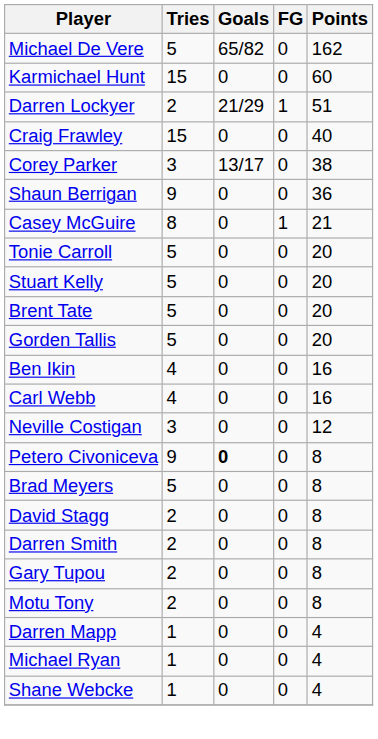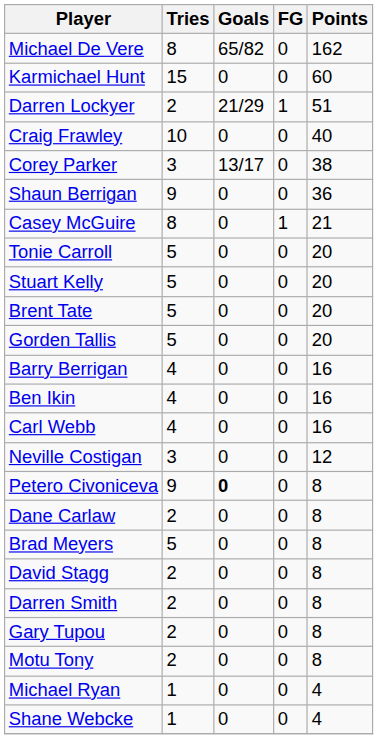Michael De Vere | Tries: 5 -> 8
Craig Frawley | Tries: 15 -> 10
+ row: Barry Berrigan | 4 | 0 | 0 | 16
+ row: Dane Carlaw | 2 | 0 | 0 | 8
- row: Darren Mapp | 1 | 0 | 0 | 4
